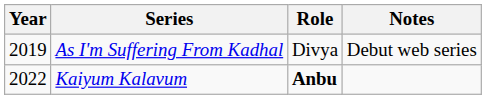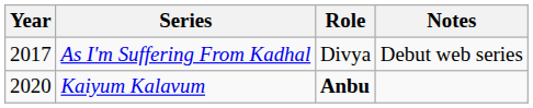As I'm Suffering From Kadhal | Year: 2019 -> 2017
Kaiyum Kalavum | Year: 2022 -> 2020
